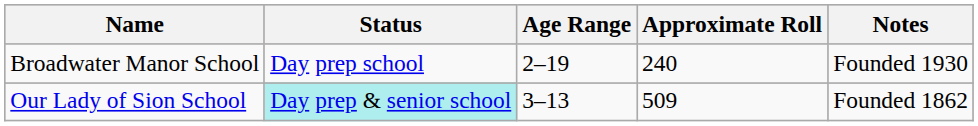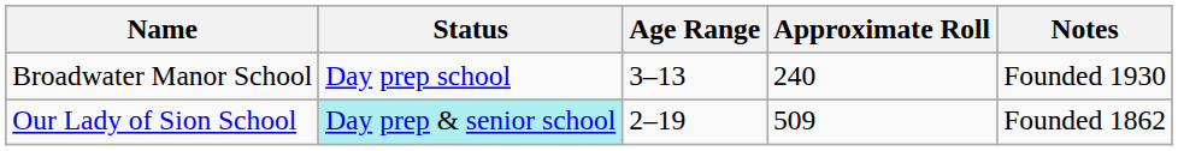Broadwater Manor School | Age Range: 2–19 -> 3–13
Our Lady of Sion School | Age Range: 3–13 -> 2–19
